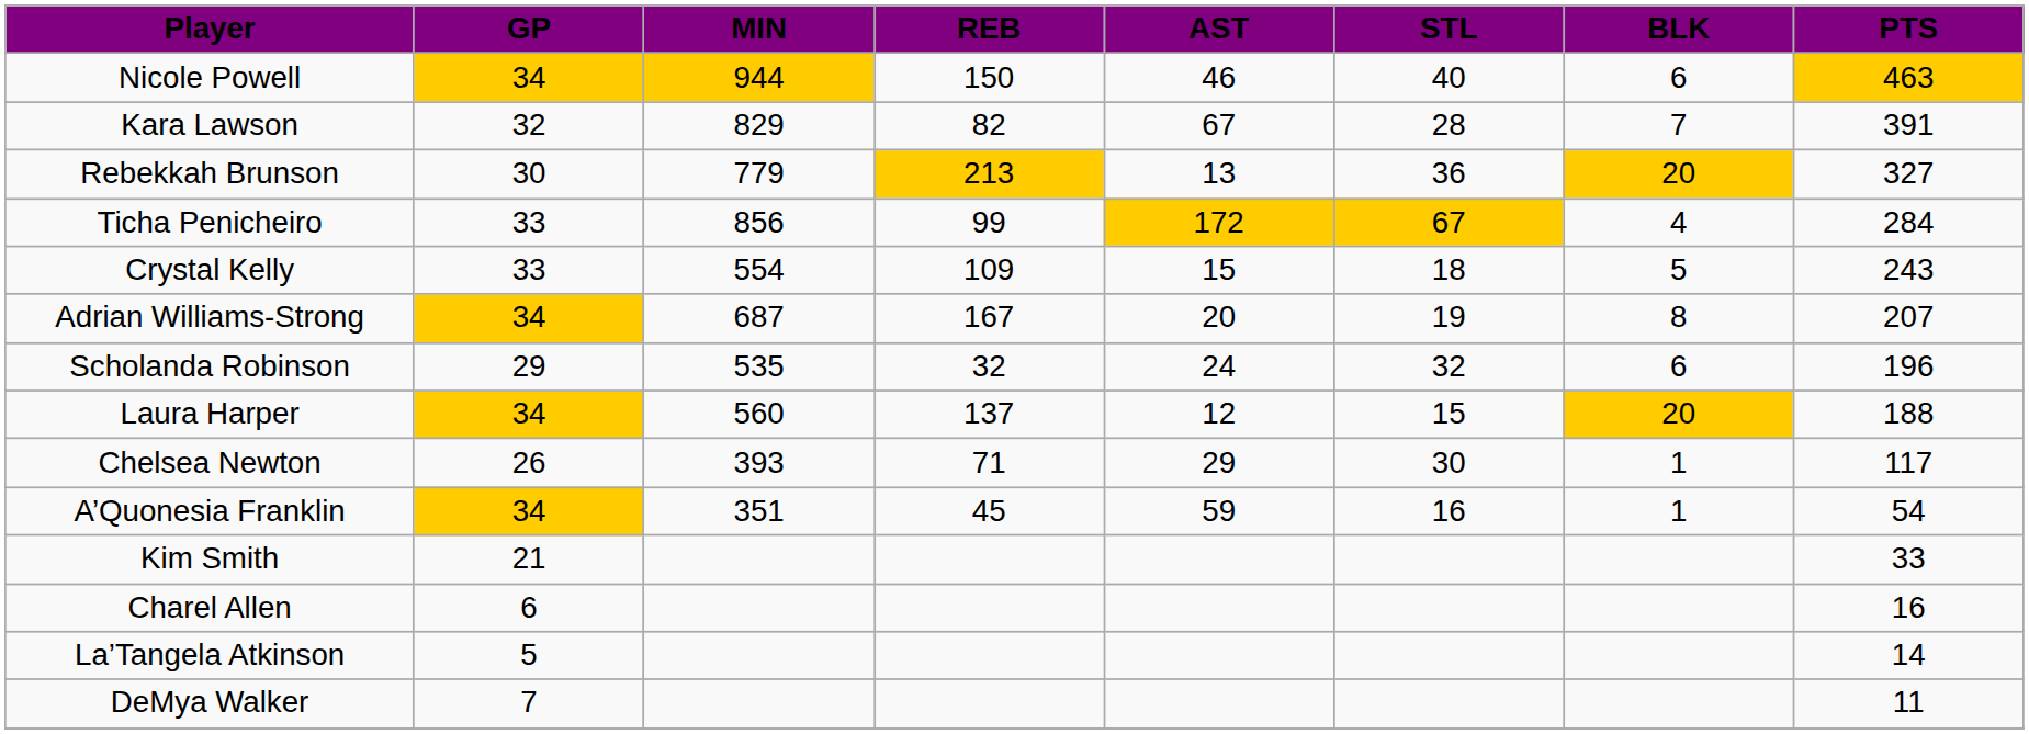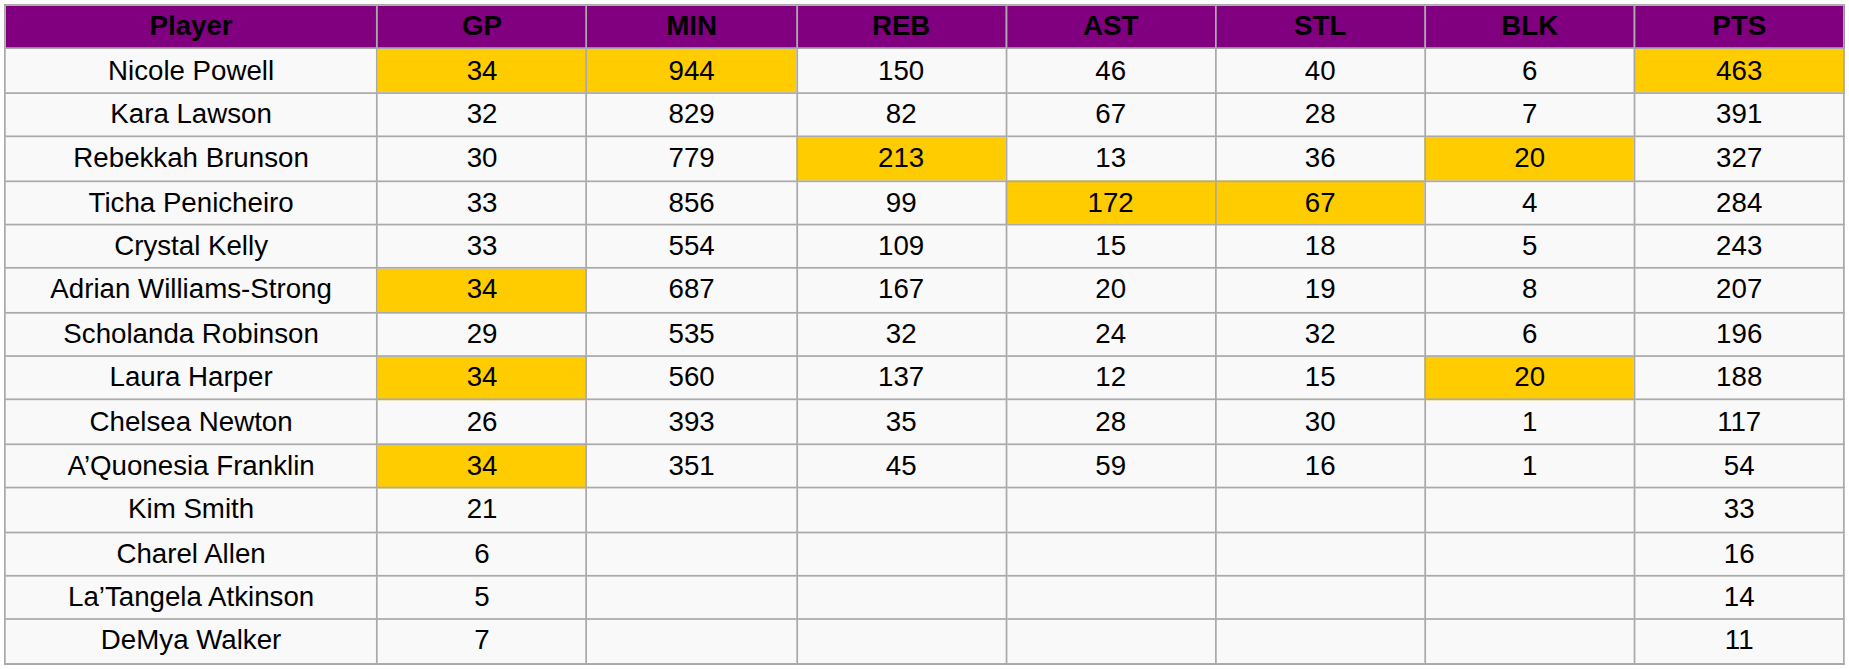Chelsea Newton | REB: 71 -> 35
Chelsea Newton | AST: 29 -> 28
